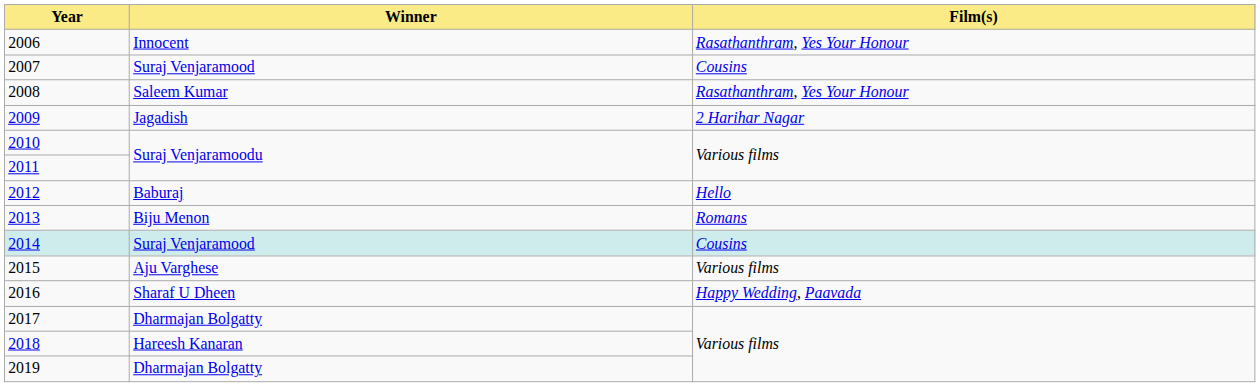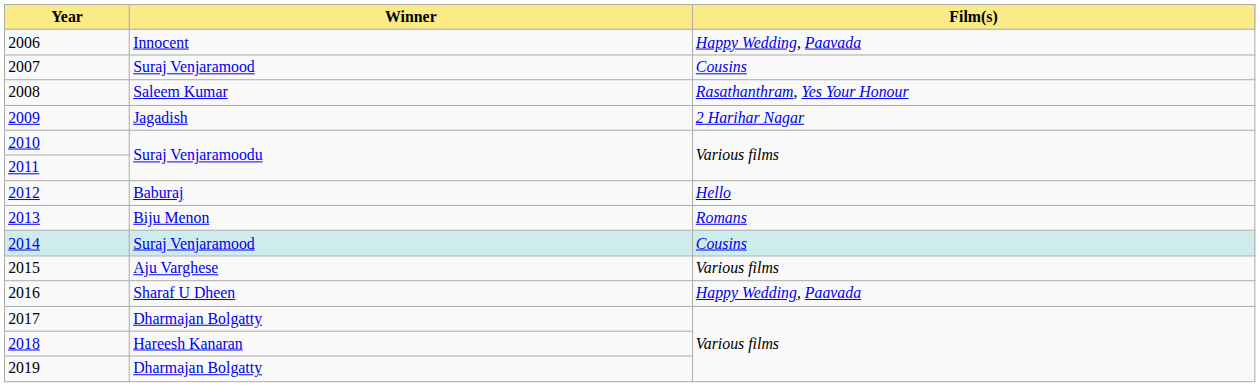2006 | Film(s): Rasathanthram, Yes Your Honour -> Happy Wedding, Paavada
